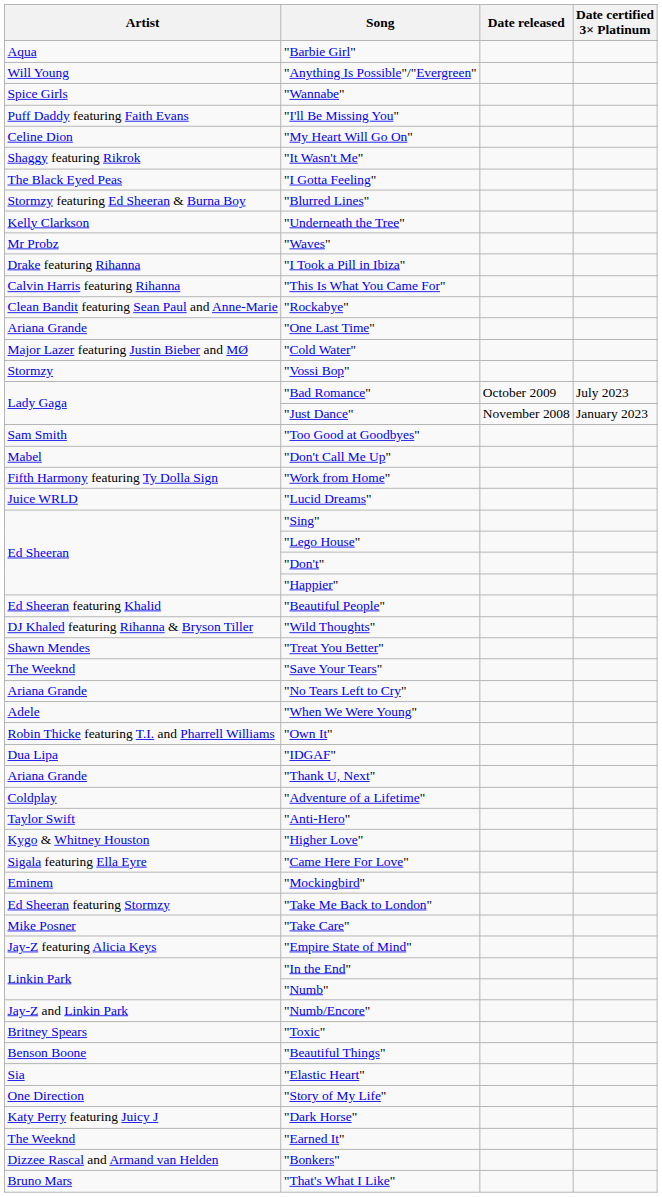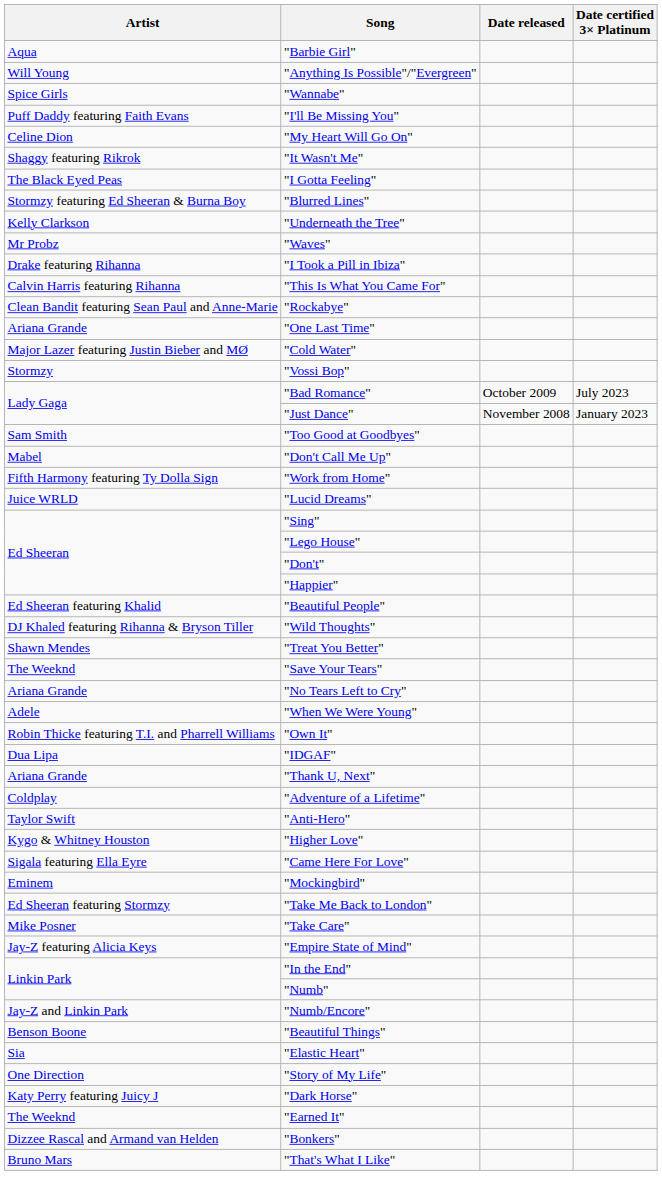- row: Britney Spears | "Toxic"
